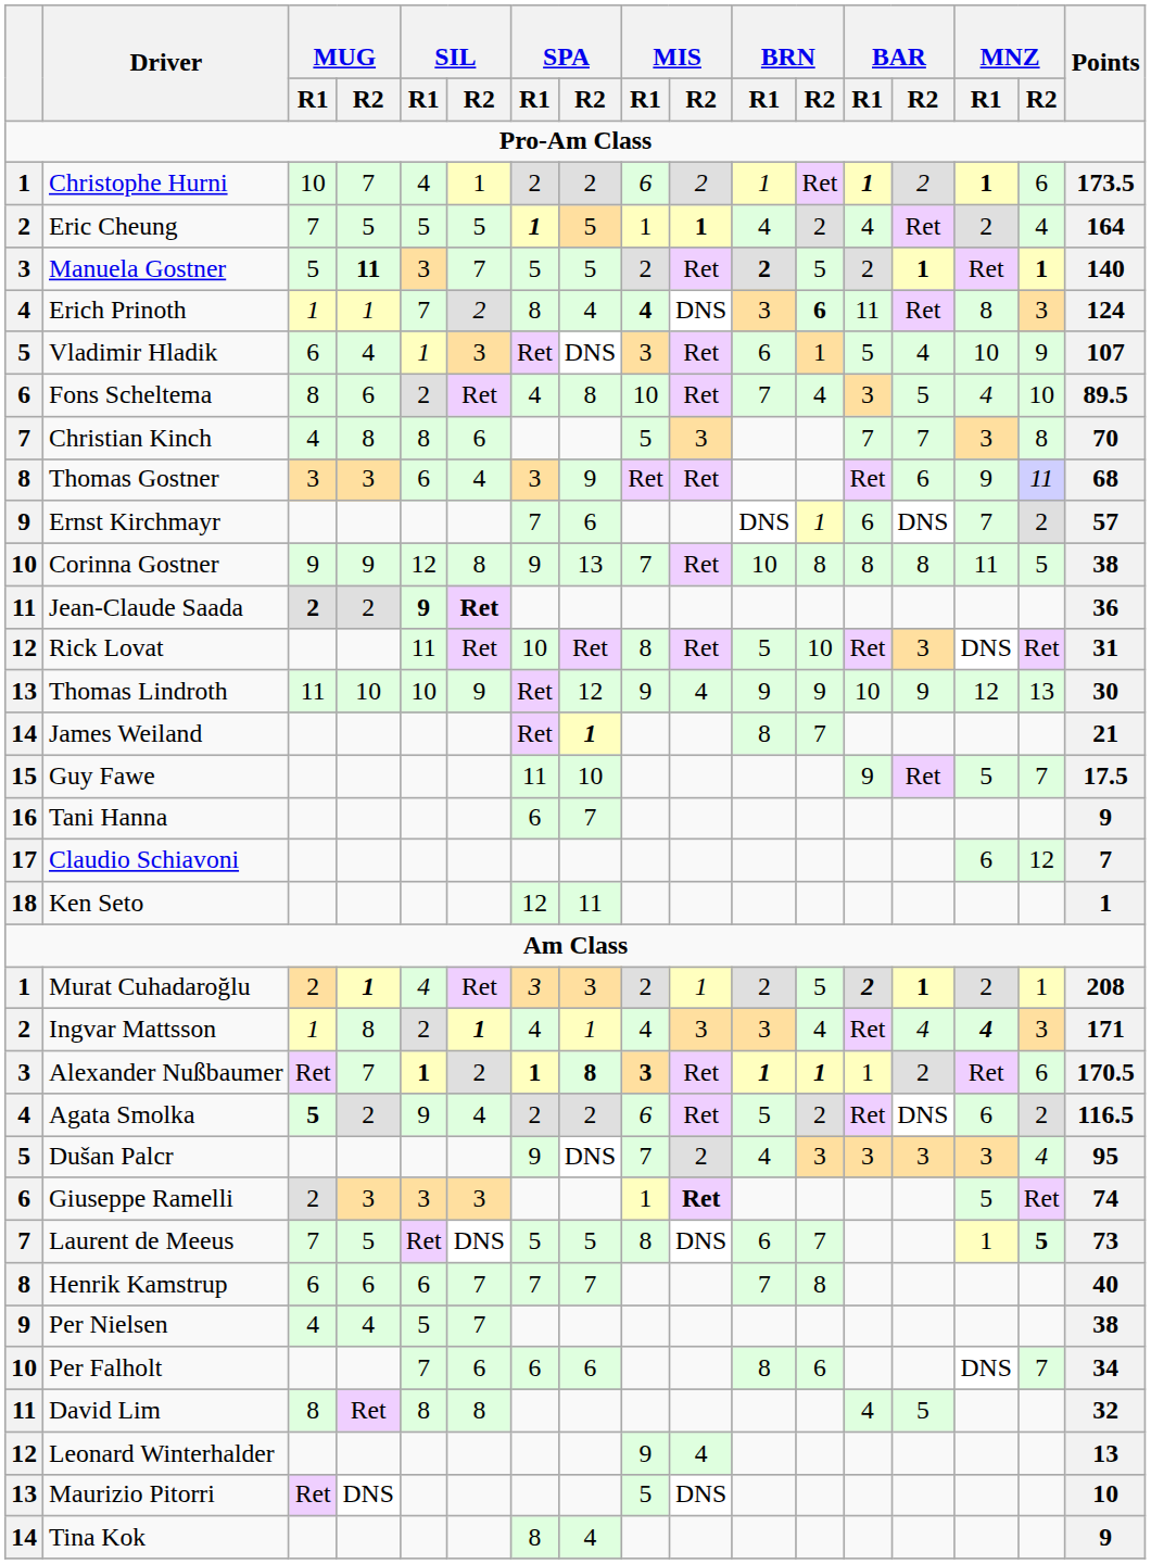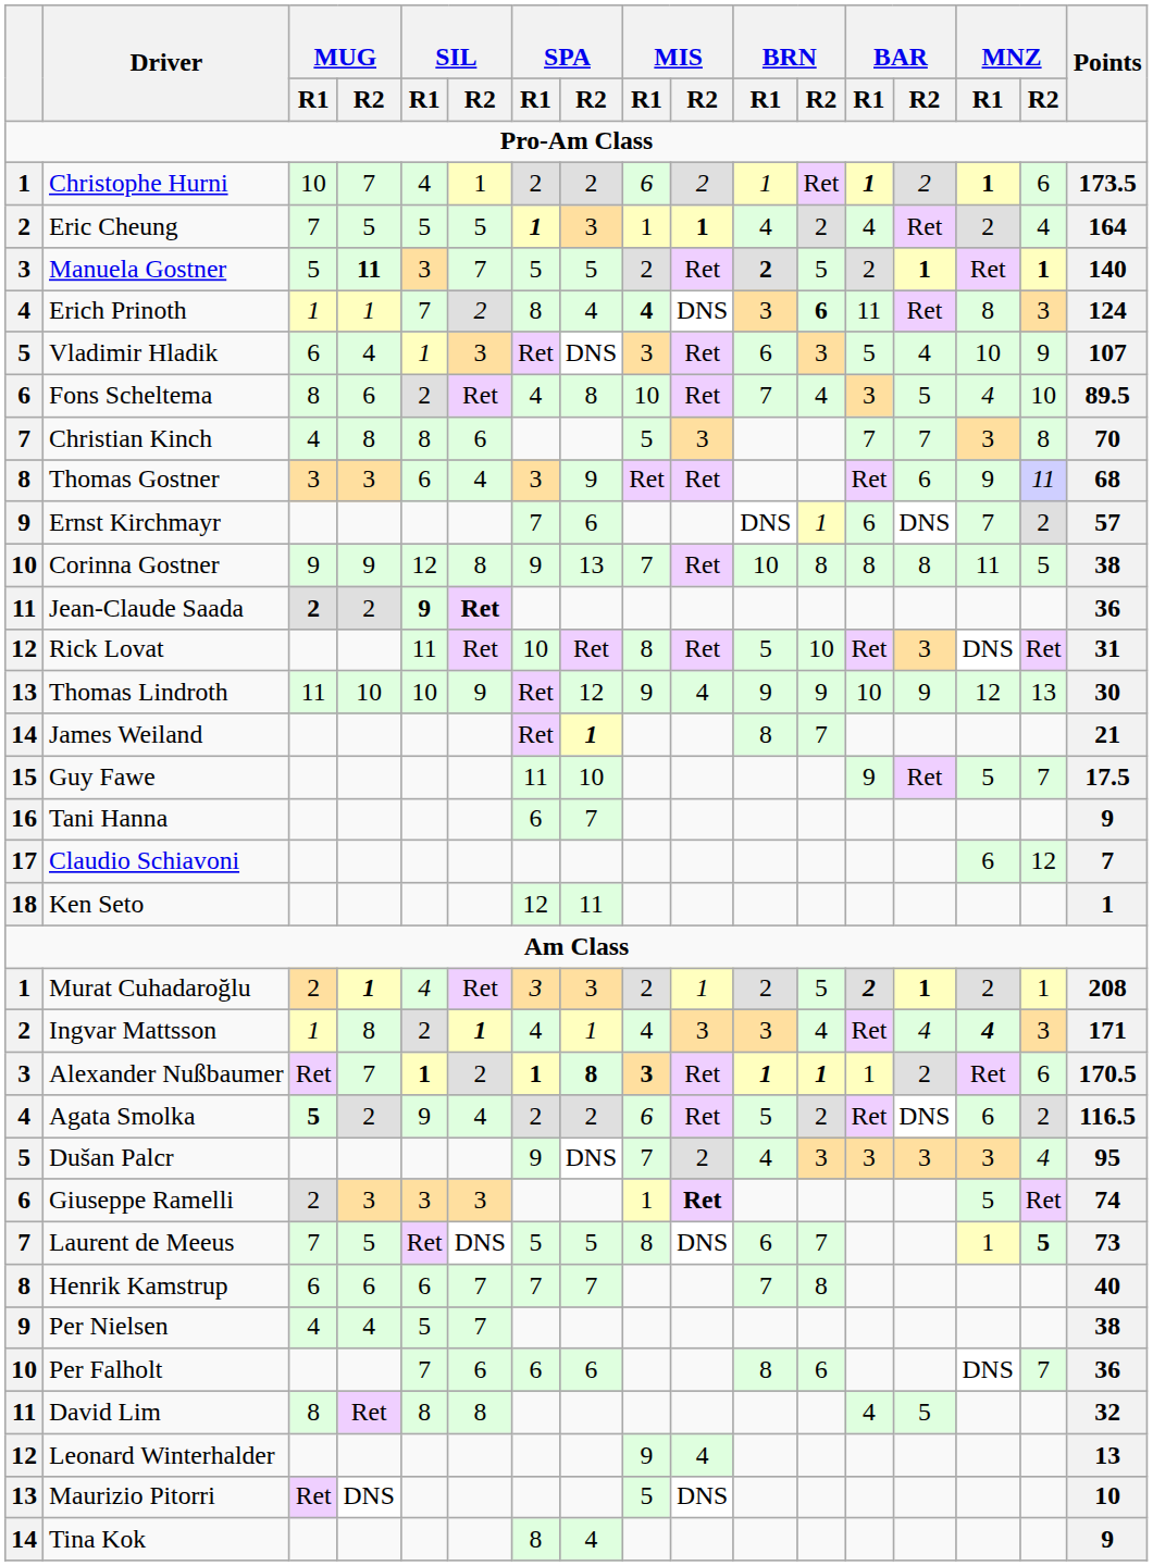Eric Cheung | SPA / R2: 5 -> 3
Vladimir Hladik | BRN / R2: 1 -> 3
Per Falholt | Points: 34 -> 36
